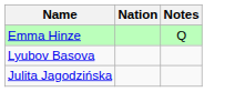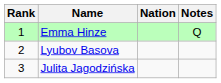+ column: Rank | 1 | 2 | 3
